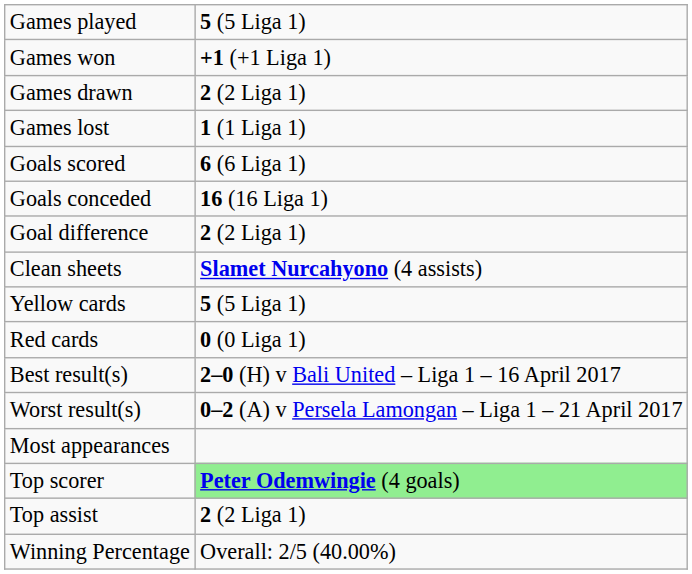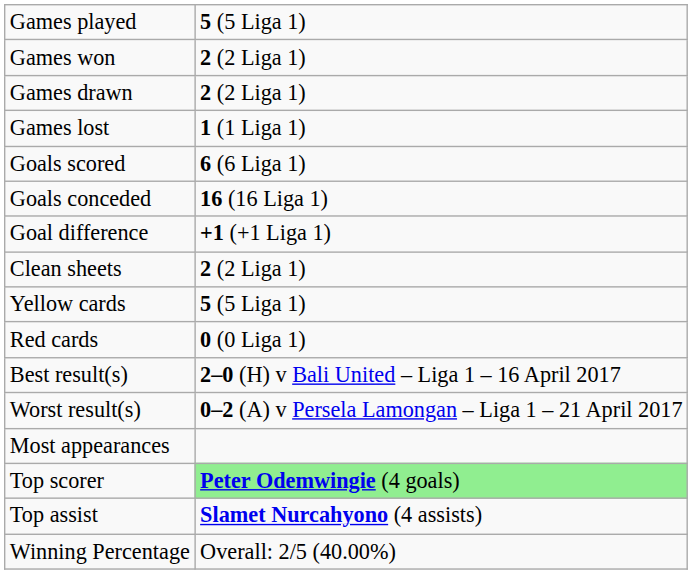Games won | column 2: +1 (+1 Liga 1) -> 2 (2 Liga 1)
Goal difference | column 2: 2 (2 Liga 1) -> +1 (+1 Liga 1)
Clean sheets | column 2: Slamet Nurcahyono (4 assists) -> 2 (2 Liga 1)
Top assist | column 2: 2 (2 Liga 1) -> Slamet Nurcahyono (4 assists)
